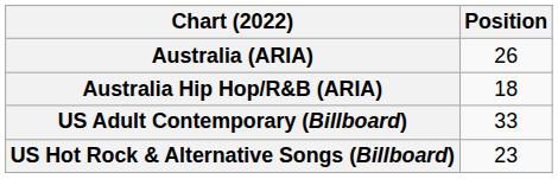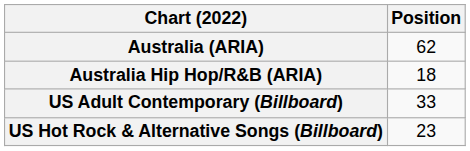Australia (ARIA) | Position: 26 -> 62
